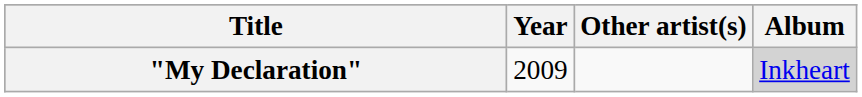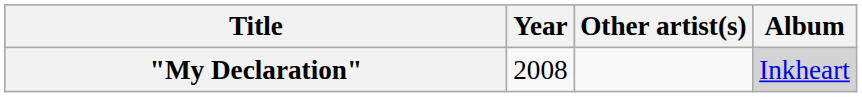"My Declaration" | Year: 2009 -> 2008
